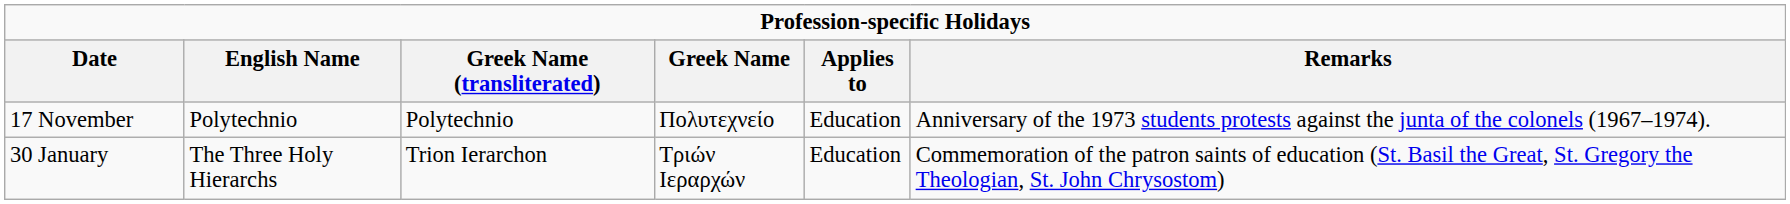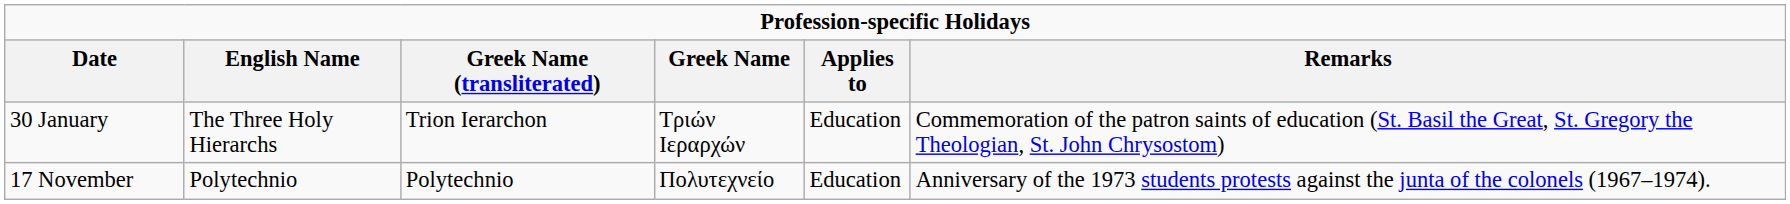rows swapped: 30 January <-> 17 November
